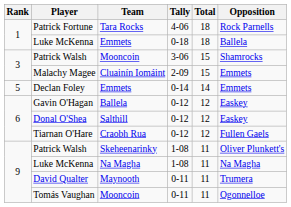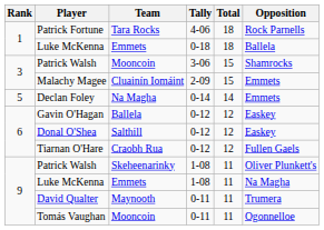Declan Foley | Team: Emmets -> Na Magha
Luke McKenna / 1-08 | Team: Na Magha -> Emmets
